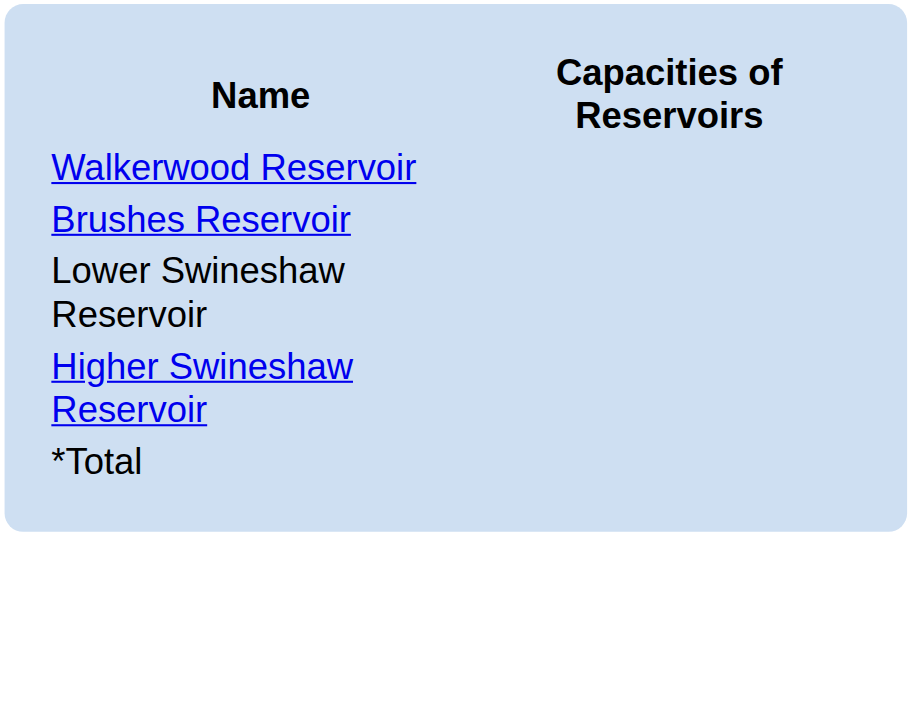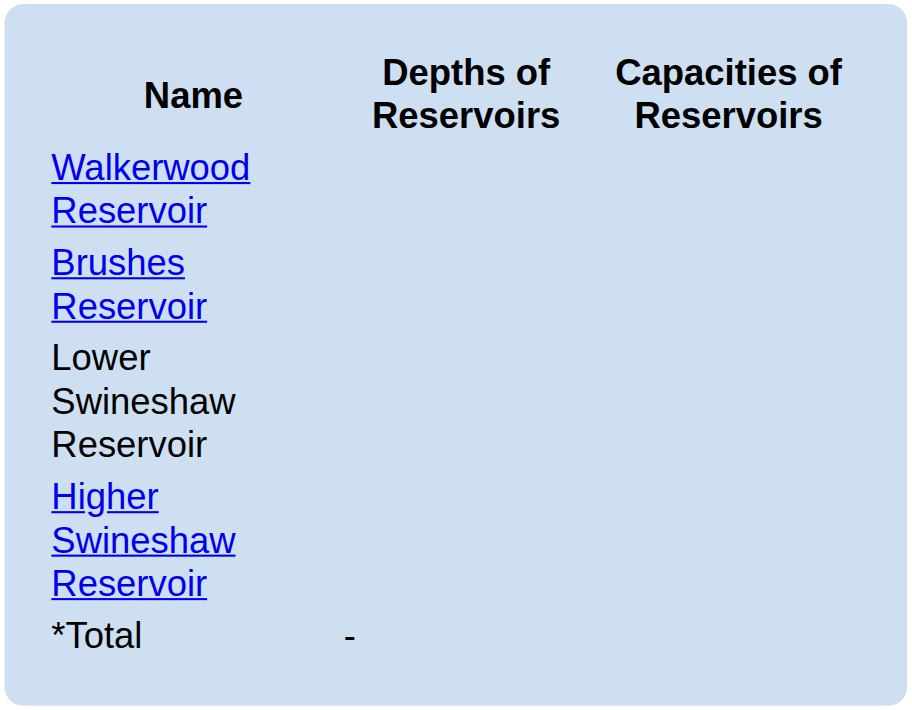+ column: Depths of Reservoirs | -
